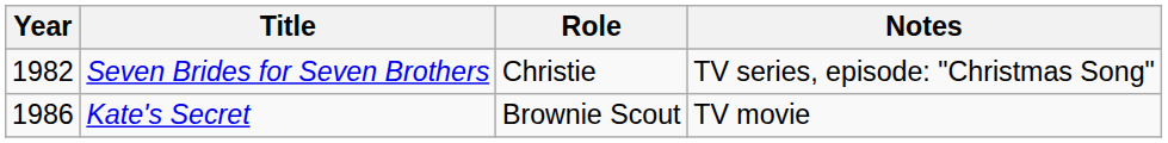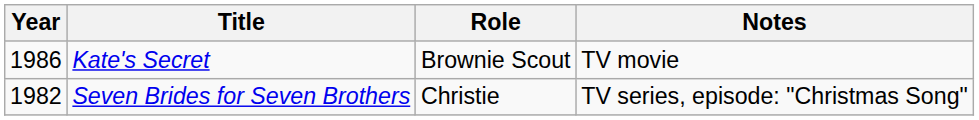rows swapped: Seven Brides for Seven Brothers <-> Kate's Secret
